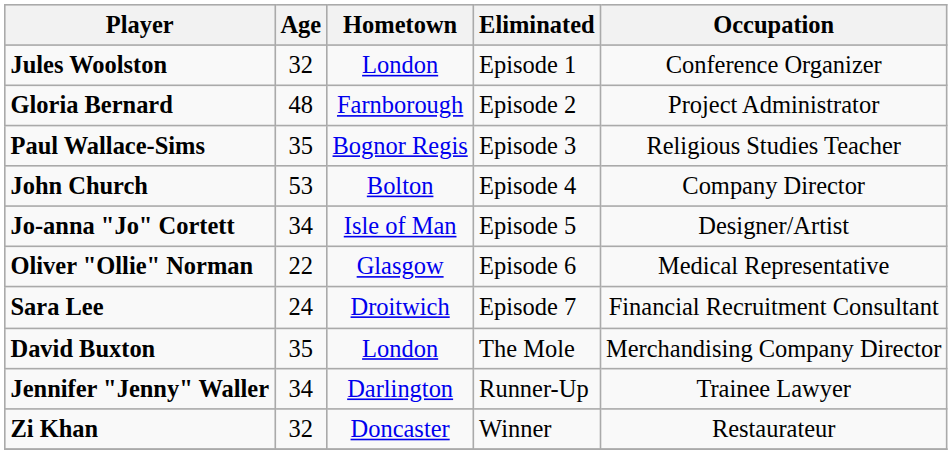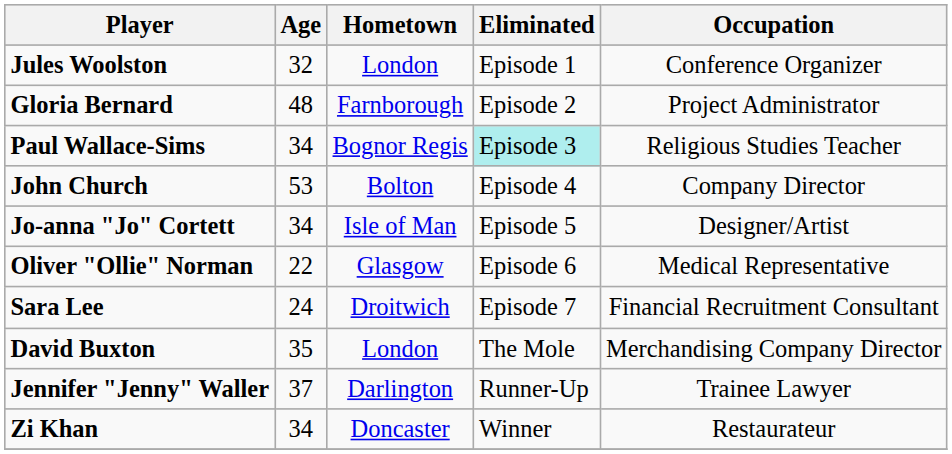Paul Wallace-Sims | Age: 35 -> 34
Paul Wallace-Sims | Eliminated: no background -> paleturquoise background
Jennifer "Jenny" Waller | Age: 34 -> 37
Zi Khan | Age: 32 -> 34
